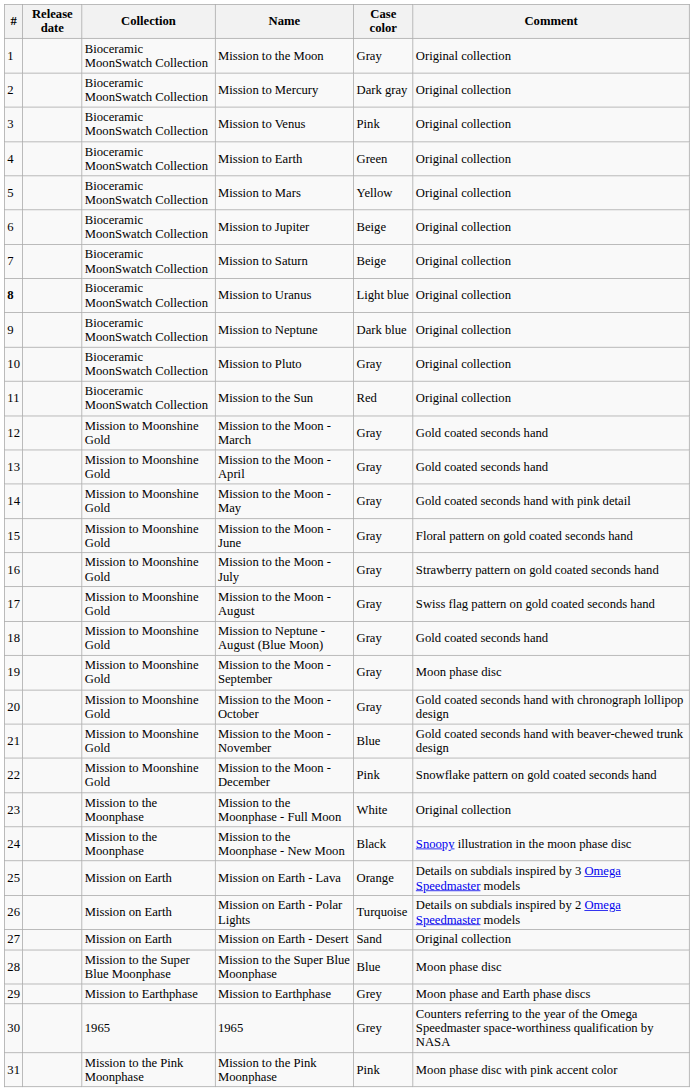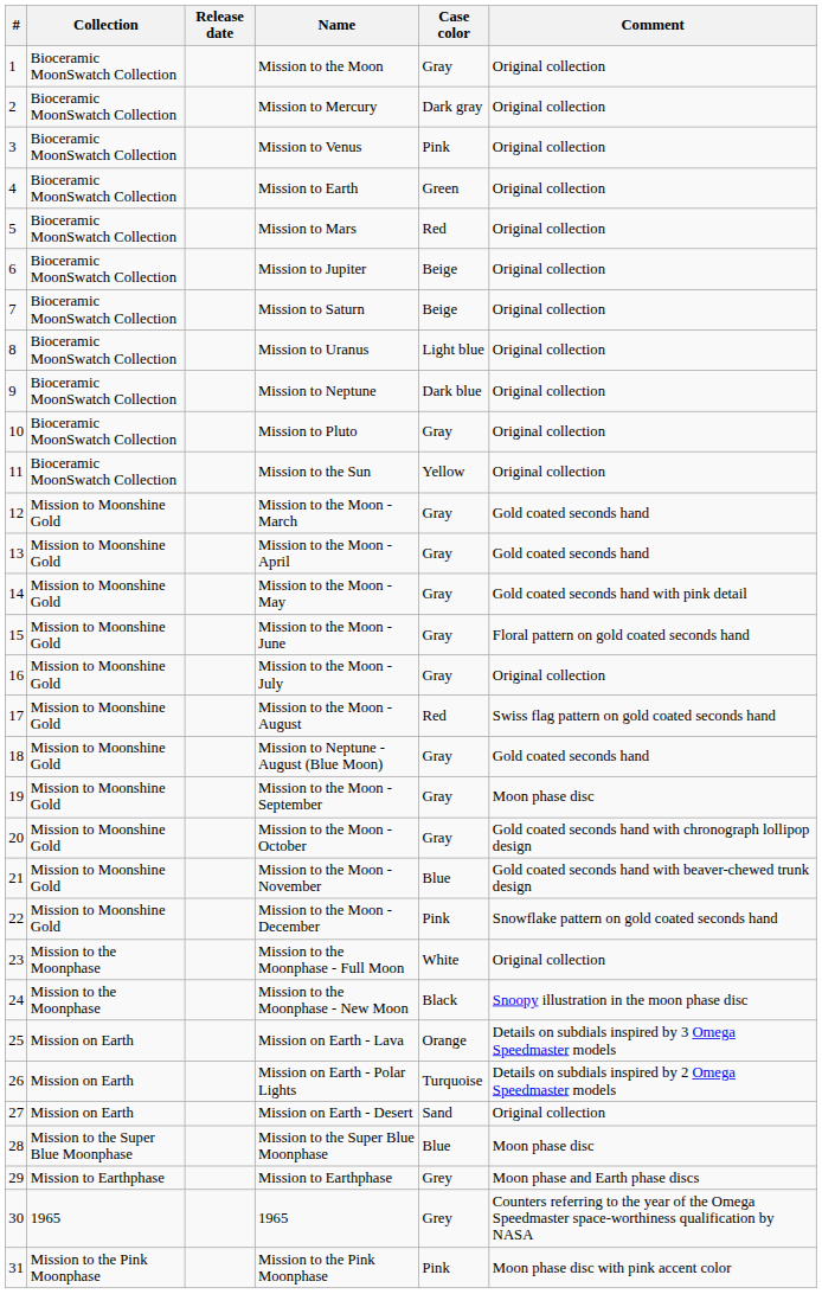columns swapped: Release date <-> Collection
Mission to Mars | Case color: Yellow -> Red
Mission to Uranus | #: bold -> normal
Mission to the Sun | Case color: Red -> Yellow
Mission to the Moon - July | Comment: Strawberry pattern on gold coated seconds hand -> Original collection
Mission to the Moon - August | Case color: Gray -> Red
